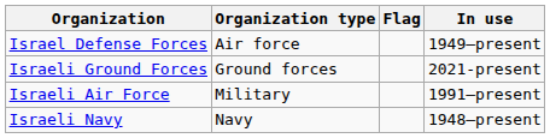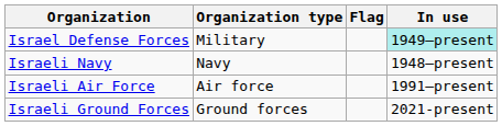Israel Defense Forces | Organization type: Air force -> Military
Israel Defense Forces | In use: no background -> paleturquoise background
rows swapped: Israeli Navy <-> Israeli Ground Forces
Israeli Air Force | Organization type: Military -> Air force
